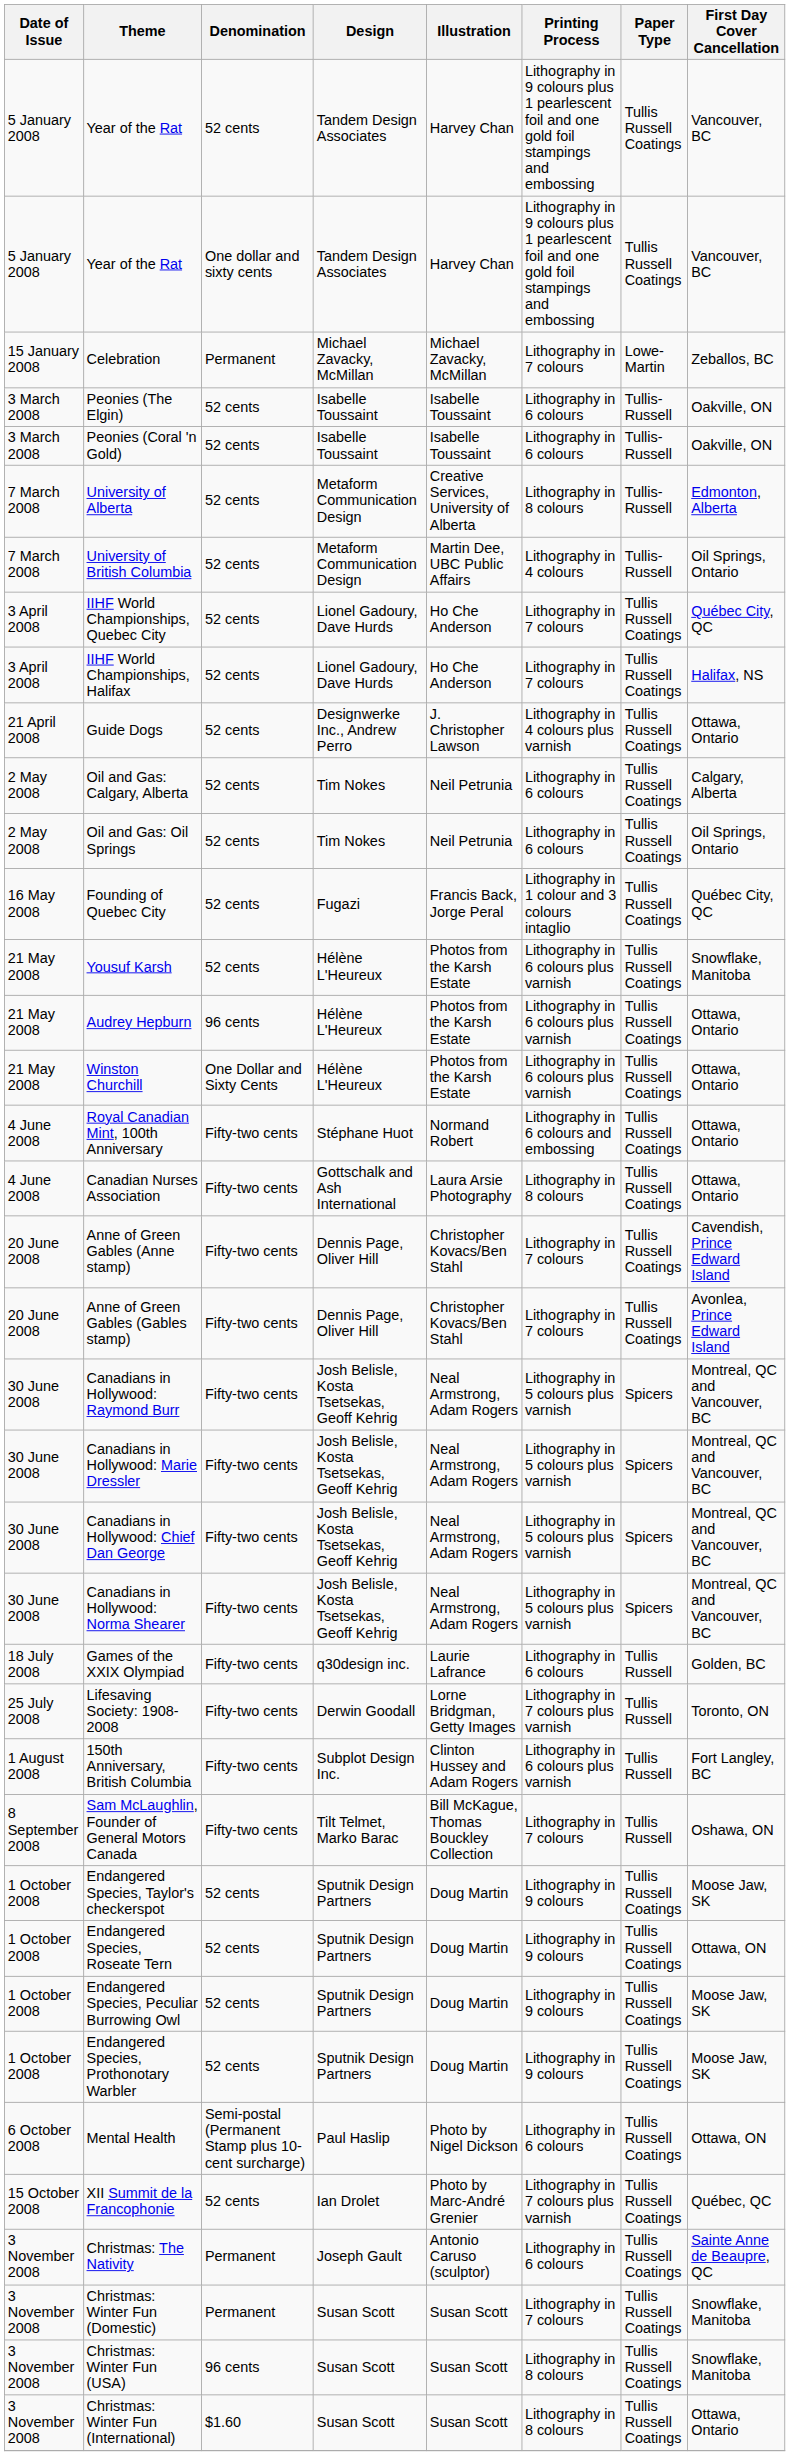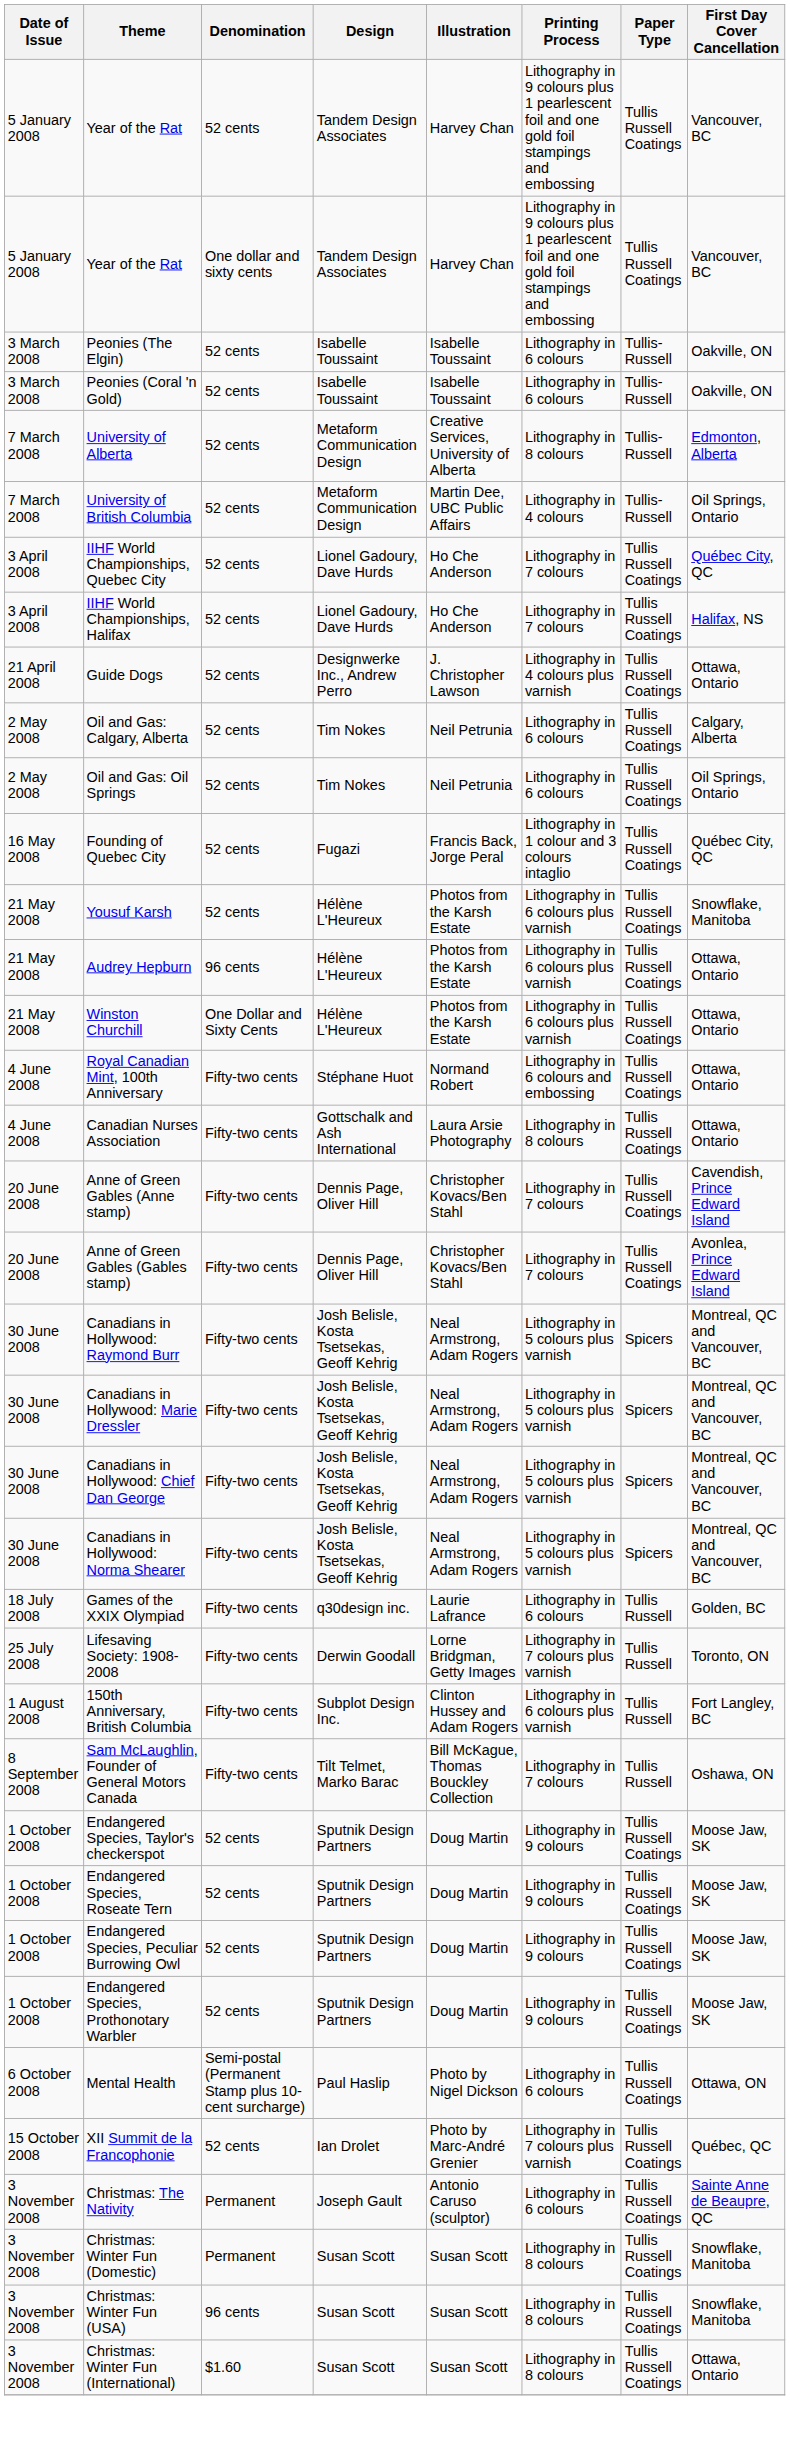- row: 15 January 2008 | Celebration | Permanent | Michael Zavacky, McMillan | Michael Zavacky, McMillan | Lithography in 7 colours | Lowe-Martin | Zeballos, BC
Endangered Species, Roseate Tern | First Day Cover Cancellation: Ottawa, ON -> Moose Jaw, SK
Christmas: Winter Fun (Domestic) | Printing Process: Lithography in 7 colours -> Lithography in 8 colours
